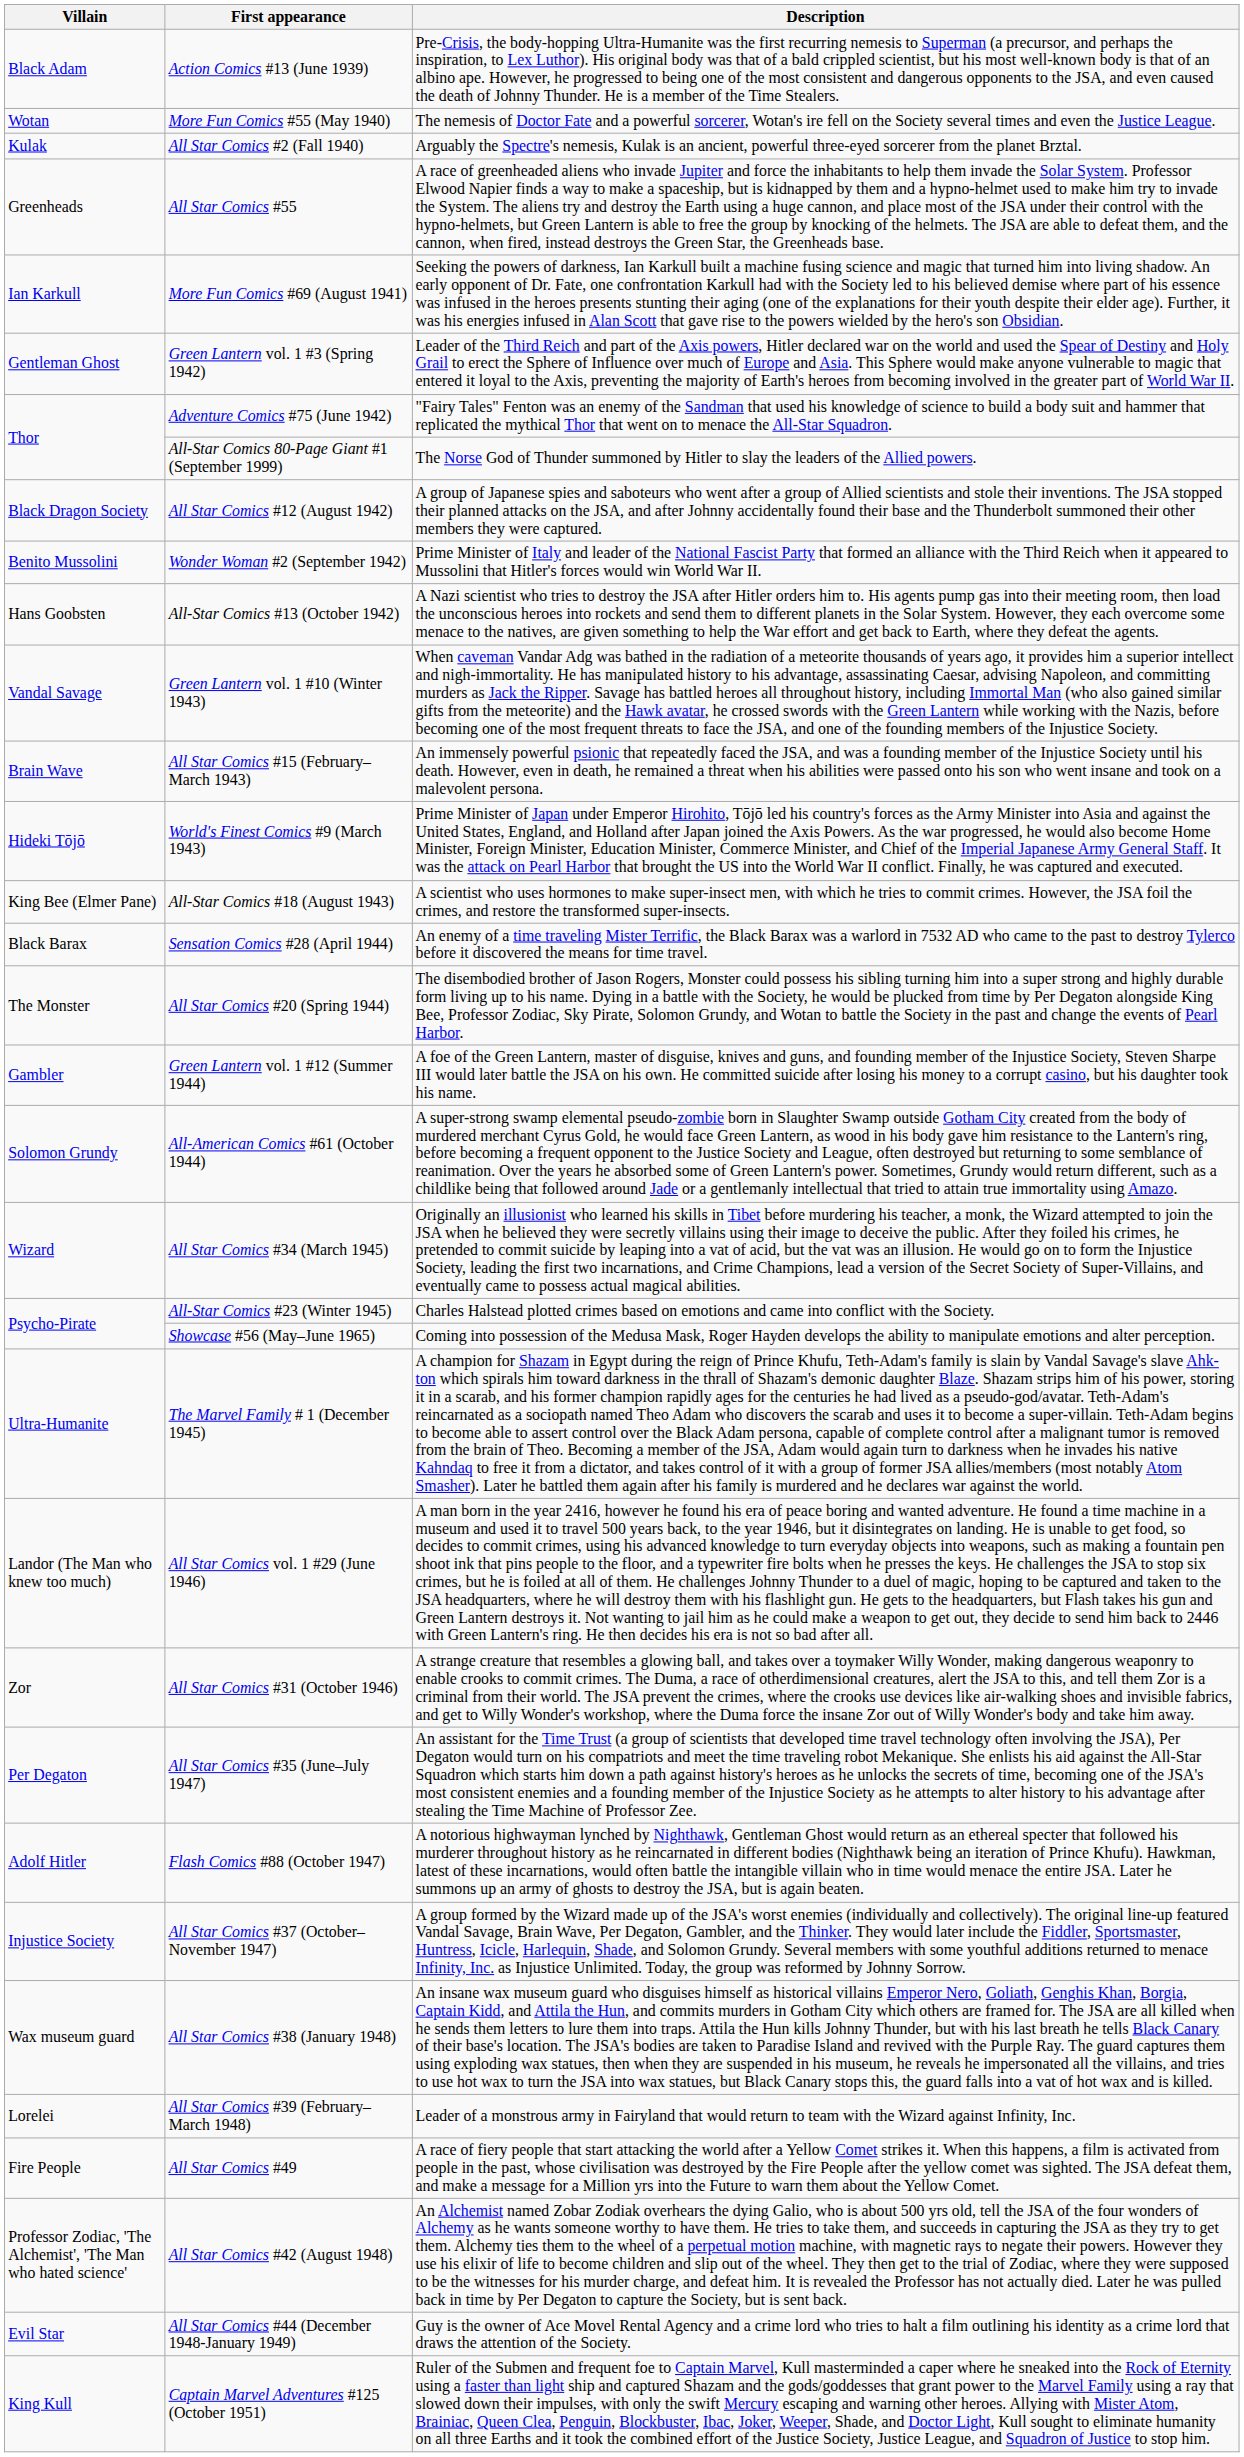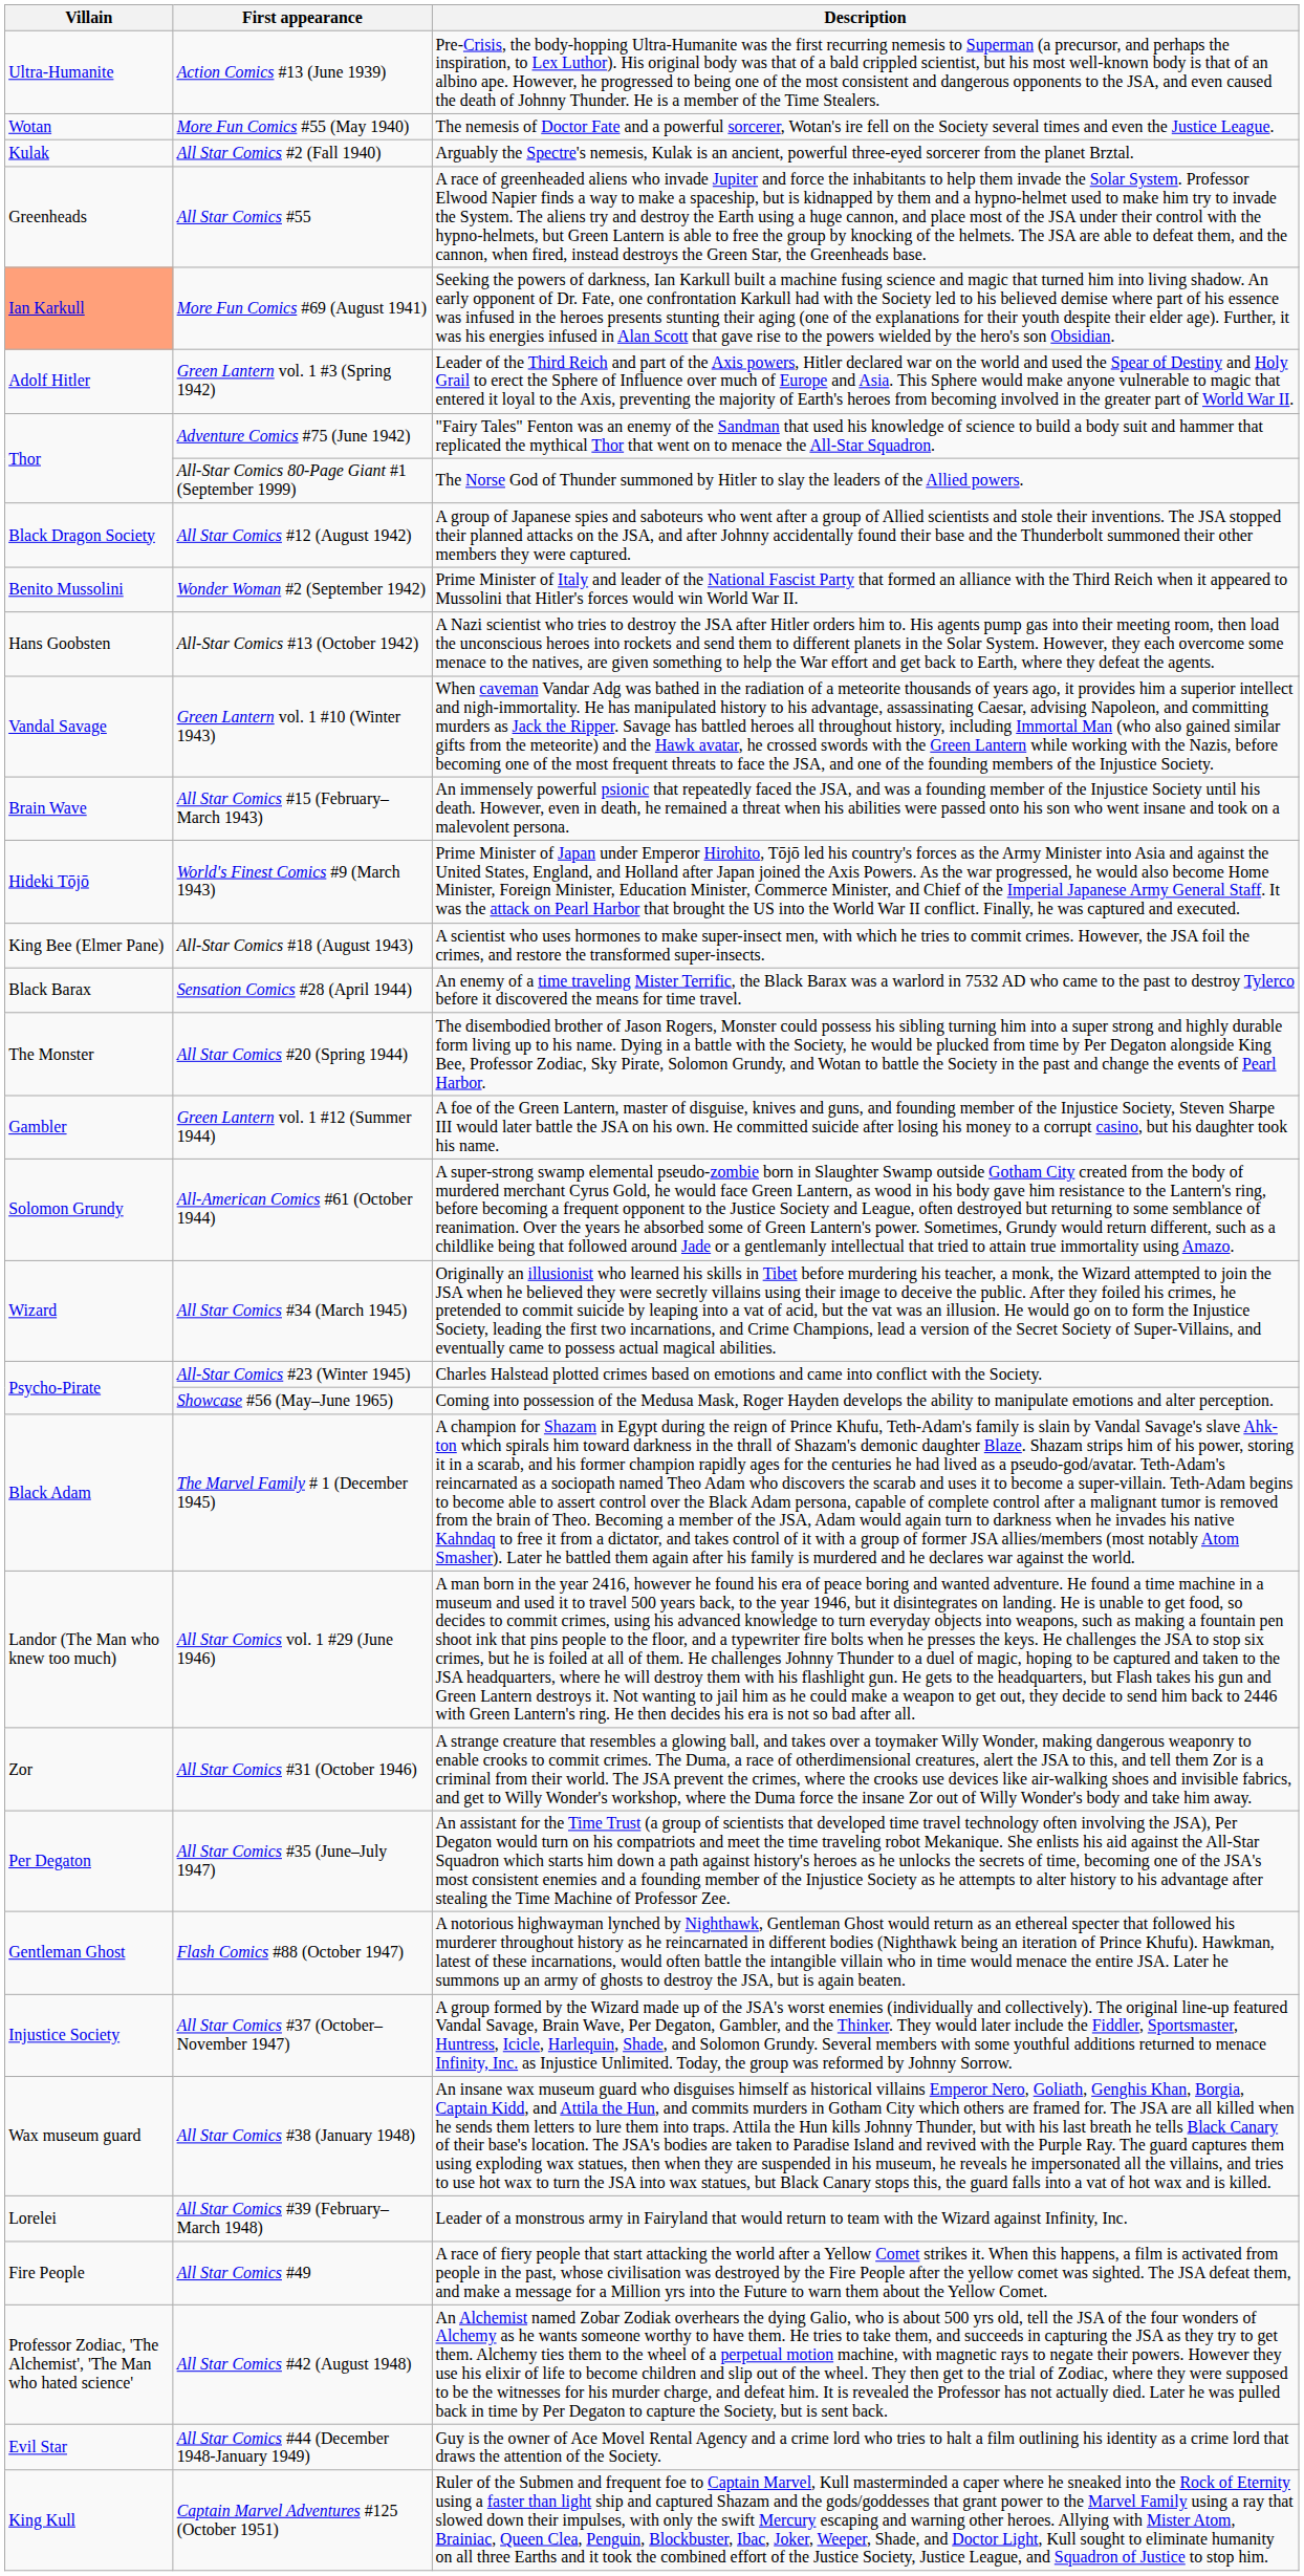Action Comics #13 (June 1939) | Villain: Black Adam -> Ultra-Humanite
More Fun Comics #69 (August 1941) | Villain: no background -> lightsalmon background
Green Lantern vol. 1 #3 (Spring 1942) | Villain: Gentleman Ghost -> Adolf Hitler
The Marvel Family # 1 (December 1945) | Villain: Ultra-Humanite -> Black Adam
Flash Comics #88 (October 1947) | Villain: Adolf Hitler -> Gentleman Ghost
